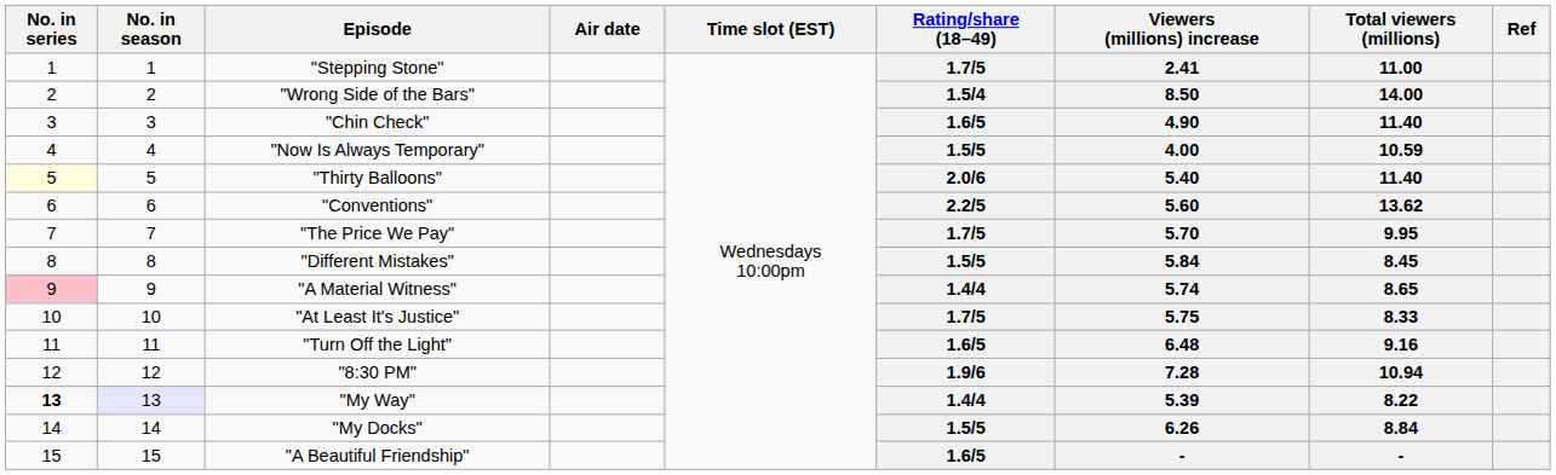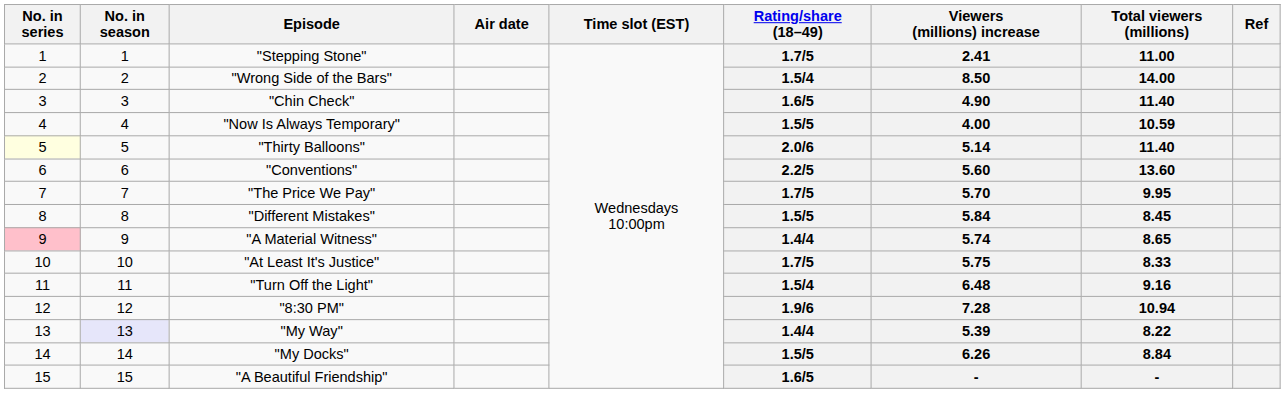"Thirty Balloons" | Viewers (millions) increase: 5.40 -> 5.14
"Conventions" | Total viewers (millions): 13.62 -> 13.60
"Turn Off the Light" | Rating/share (18–49): 1.6/5 -> 1.5/4
"My Way" | No. in series: bold -> normal
